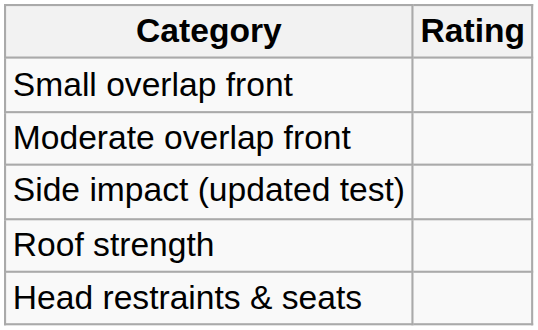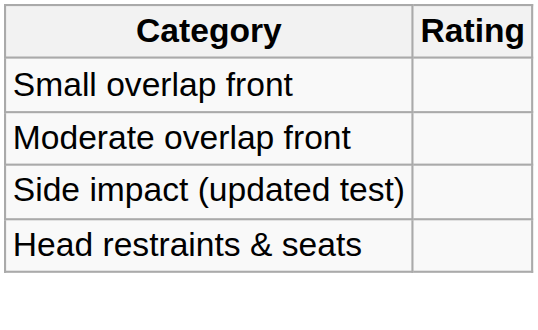- row: Roof strength
